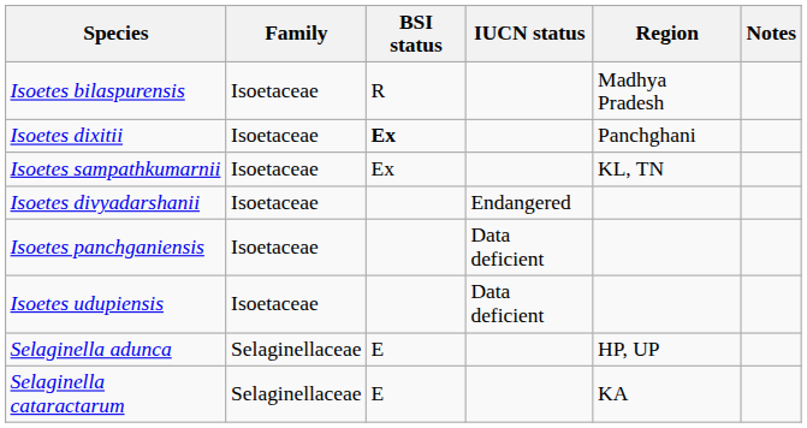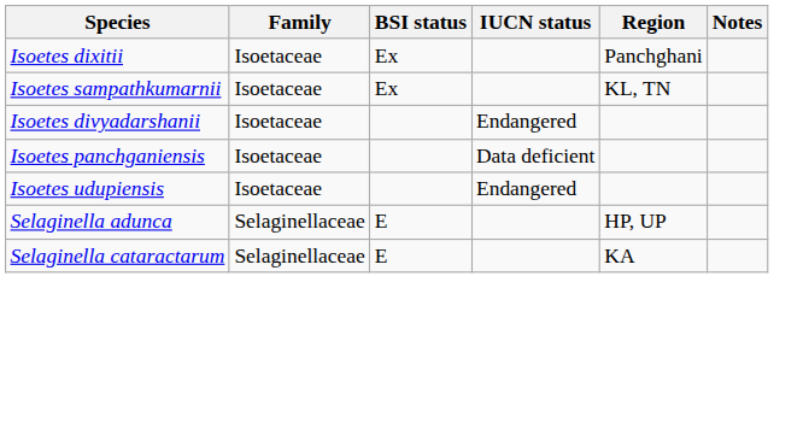- row: Isoetes bilaspurensis | Isoetaceae | R | Madhya Pradesh
Isoetes dixitii | BSI status: bold -> normal
Isoetes udupiensis | IUCN status: Data deficient -> Endangered
